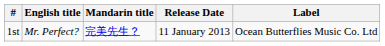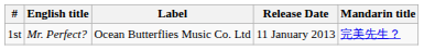columns swapped: Mandarin title <-> Label
